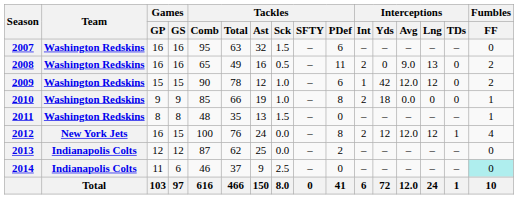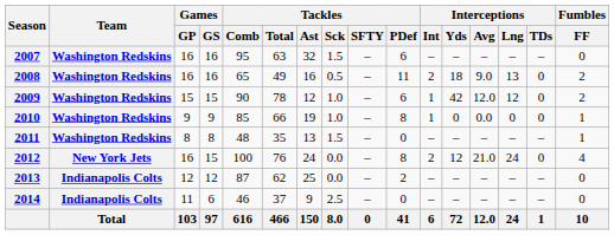2008 | Interceptions / Yds: 0 -> 18
2010 | Interceptions / Int: 2 -> 1
2010 | Interceptions / Yds: 18 -> 0
2012 | Interceptions / Avg: 12.0 -> 21.0
2012 | Interceptions / Lng: 12 -> 24
2012 | Interceptions / TDs: 1 -> 0
2014 | Fumbles / FF: paleturquoise background -> no background
